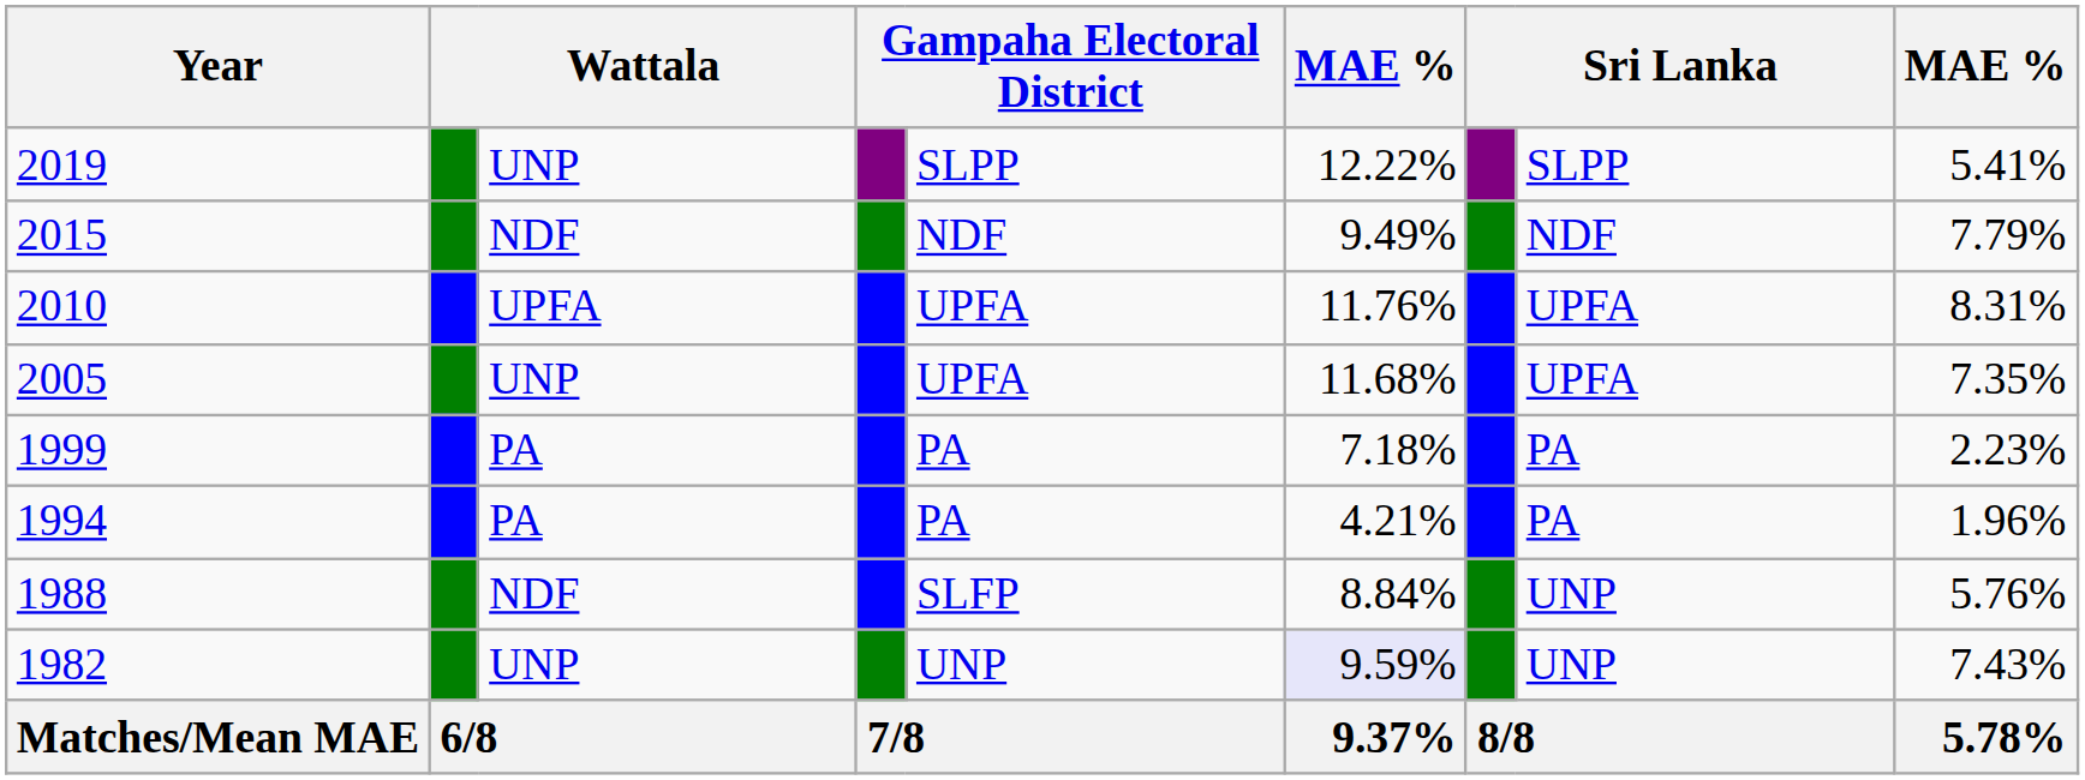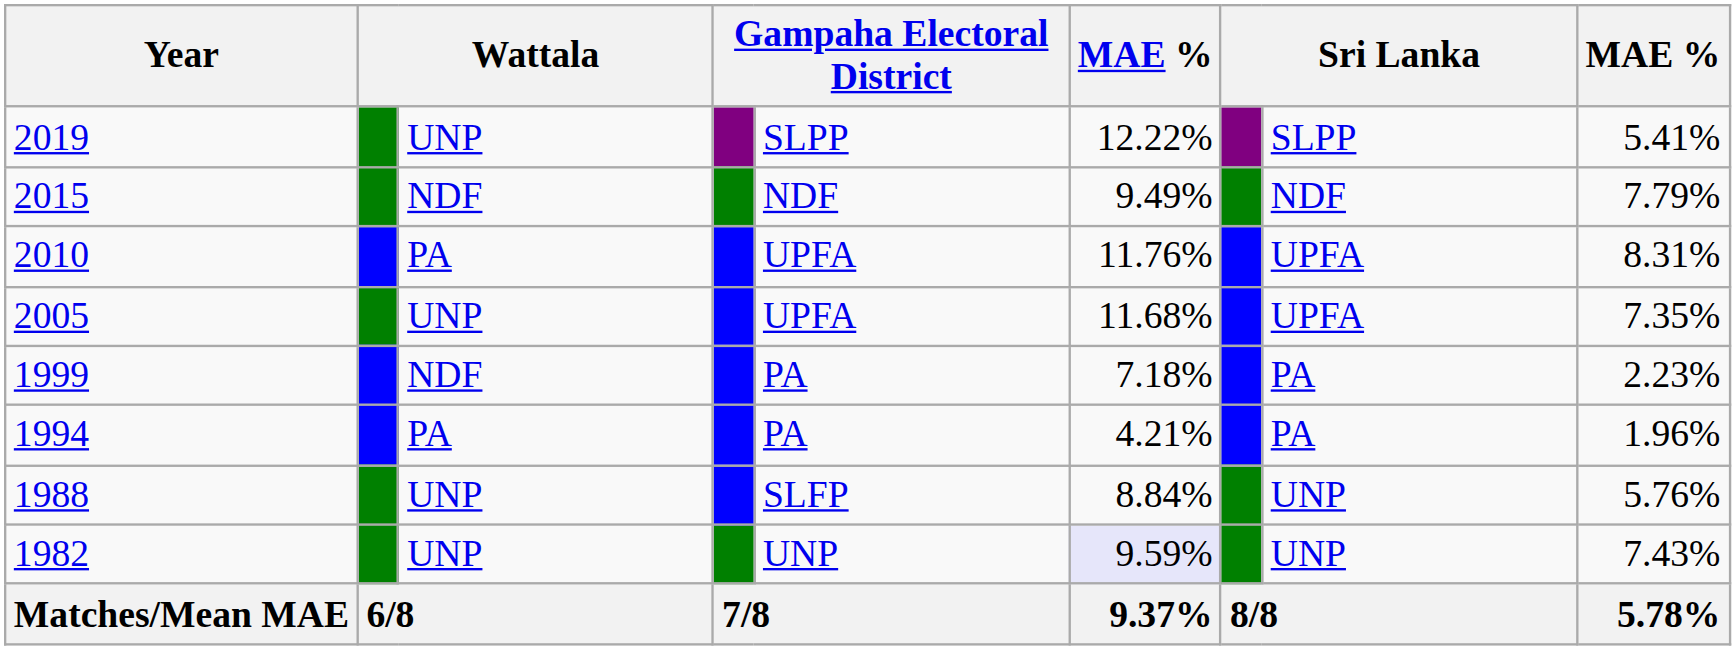2010 | column 3: UPFA -> PA
1999 | column 3: PA -> NDF
1988 | column 3: NDF -> UNP
